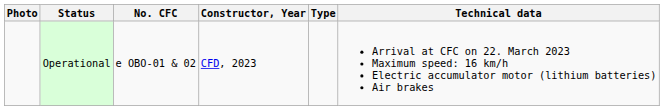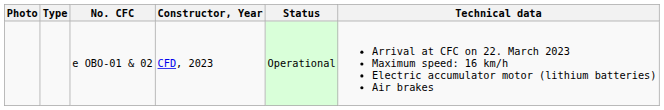columns swapped: Type <-> Status
